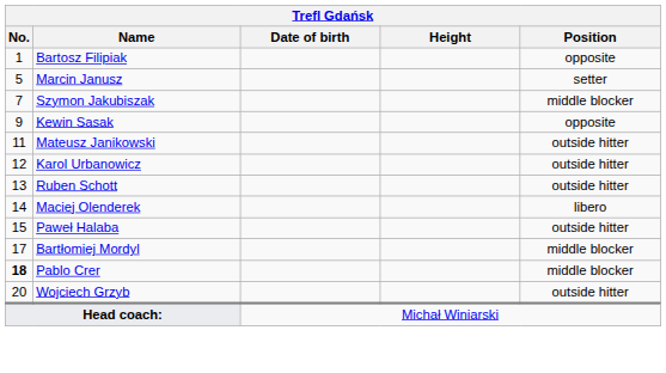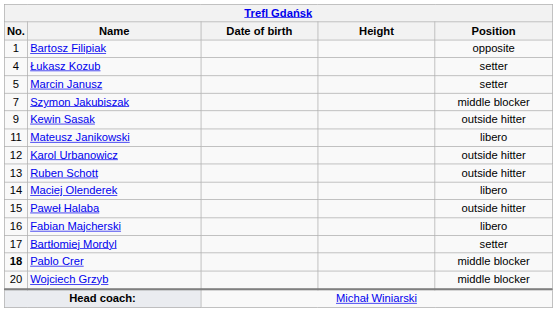+ row: 4 | Łukasz Kozub | setter
Kewin Sasak | Position: opposite -> outside hitter
Mateusz Janikowski | Position: outside hitter -> libero
+ row: 16 | Fabian Majcherski | libero
Bartłomiej Mordyl | Position: middle blocker -> setter
Wojciech Grzyb | Position: outside hitter -> middle blocker
